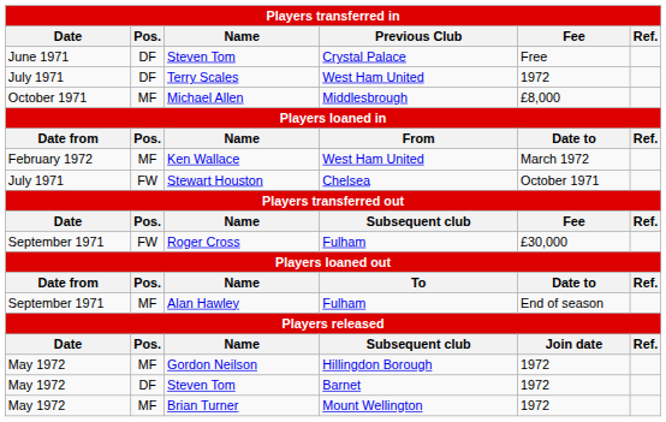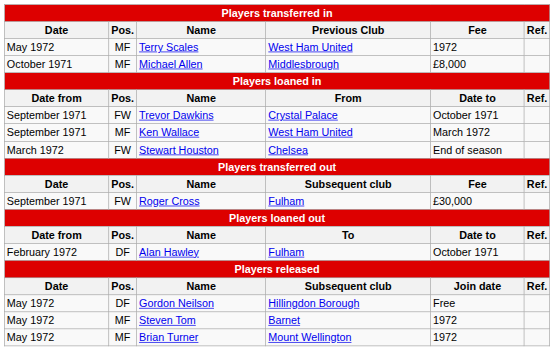- row: June 1971 | DF | Steven Tom | Crystal Palace | Free
Terry Scales | Date: July 1971 -> May 1972
Terry Scales | Pos.: DF -> MF
+ row: September 1971 | FW | Trevor Dawkins | Crystal Palace | October 1971
Ken Wallace | Date: February 1972 -> September 1971
Stewart Houston | Date: July 1971 -> March 1972
Stewart Houston | Fee: October 1971 -> End of season
Alan Hawley | Date: September 1971 -> February 1972
Alan Hawley | Pos.: MF -> DF
Alan Hawley | Fee: End of season -> October 1971
Gordon Neilson | Pos.: MF -> DF
Gordon Neilson | Fee: 1972 -> Free
Steven Tom / Barnet | Pos.: DF -> MF
